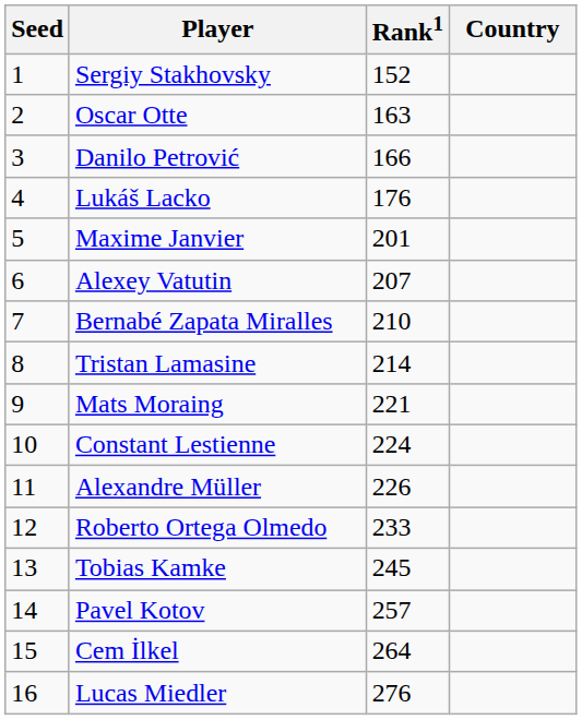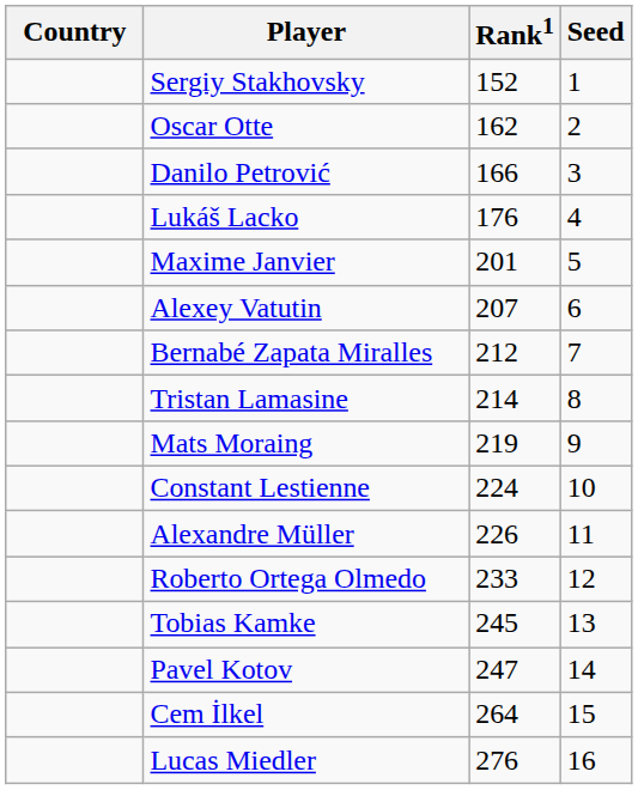columns swapped: Country <-> Seed
Oscar Otte | Rank1: 163 -> 162
Bernabé Zapata Miralles | Rank1: 210 -> 212
Mats Moraing | Rank1: 221 -> 219
Pavel Kotov | Rank1: 257 -> 247
